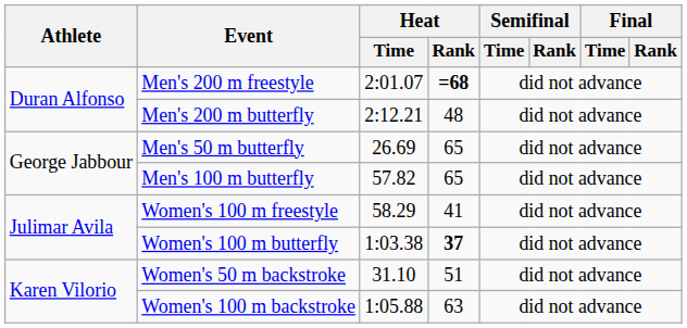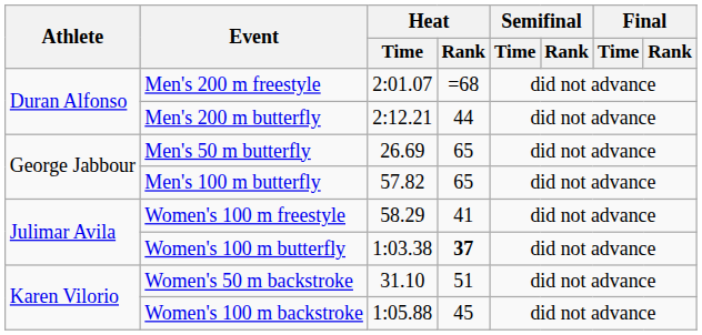Men's 200 m freestyle | Heat / Rank: bold -> normal
Men's 200 m butterfly | Heat / Rank: 48 -> 44
Women's 100 m backstroke | Heat / Rank: 63 -> 45
